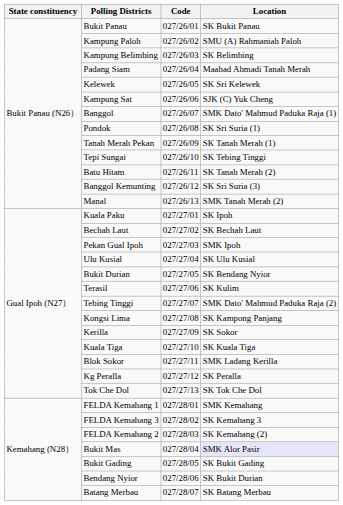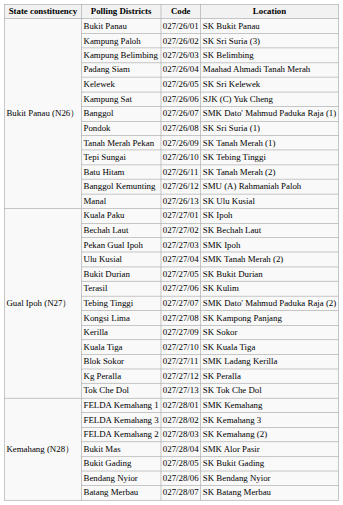Kampung Paloh | Location: SMU (A) Rahmaniah Paloh -> SK Sri Suria (3)
Banggol Kemunting | Location: SK Sri Suria (3) -> SMU (A) Rahmaniah Paloh
Manal | Location: SMK Tanah Merah (2) -> SK Ulu Kusial
Ulu Kusial | Location: SK Ulu Kusial -> SMK Tanah Merah (2)
Bukit Durian | Location: SK Bendang Nyior -> SK Bukit Durian
Bukit Mas | Location: lavender background -> no background
Bendang Nyior | Location: SK Bukit Durian -> SK Bendang Nyior
